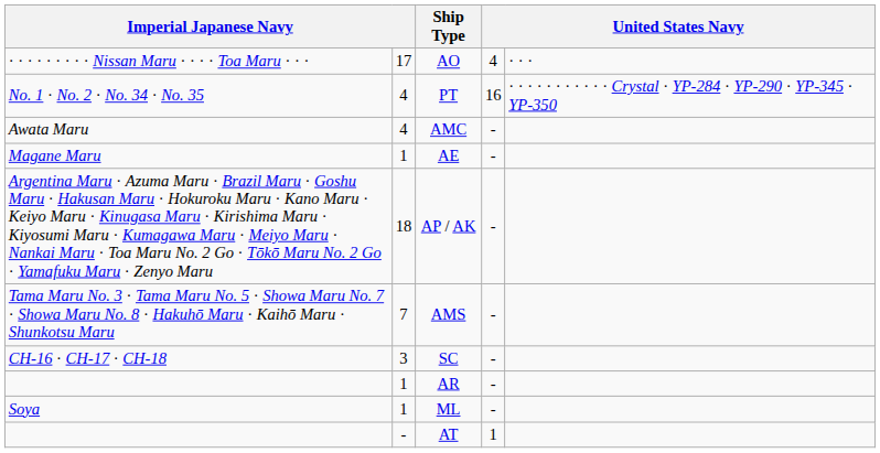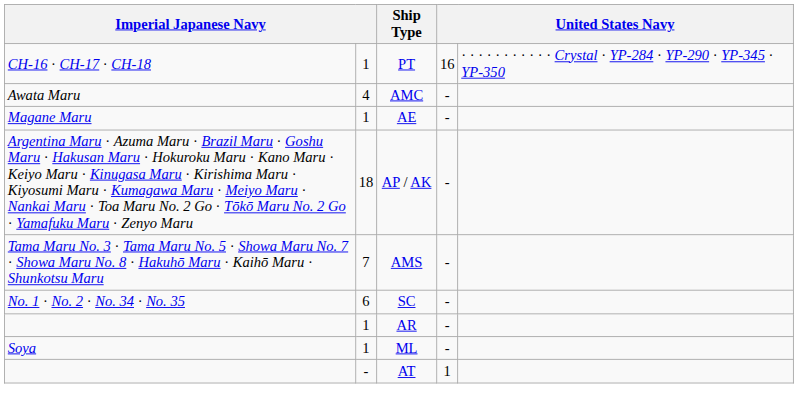- row: · · · · · · · · · Nissan Maru · · · · Toa Maru · · · | 17 | AO | 4 | · · ·
PT | column 1: No. 1 · No. 2 · No. 34 · No. 35 -> CH-16 · CH-17 · CH-18
PT | column 2: 4 -> 1
SC | column 1: CH-16 · CH-17 · CH-18 -> No. 1 · No. 2 · No. 34 · No. 35
SC | column 2: 3 -> 6
